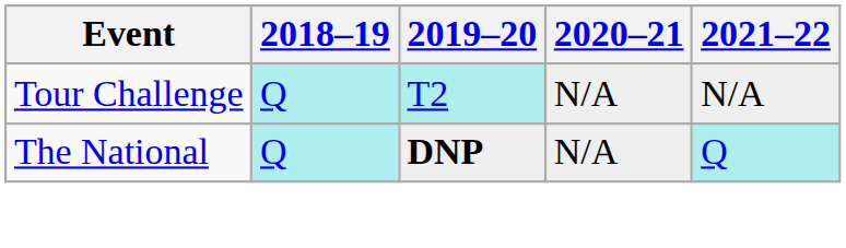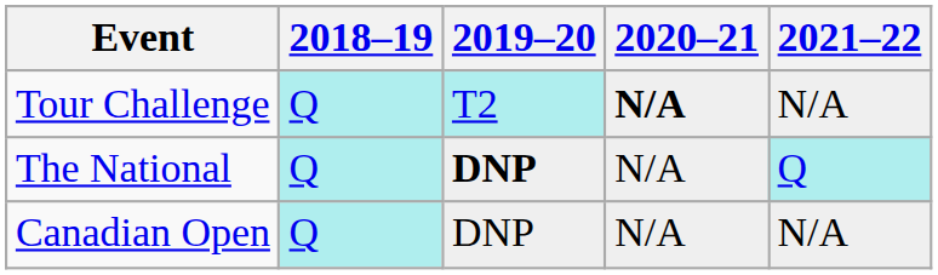Tour Challenge | 2020–21: normal -> bold
+ row: Canadian Open | Q | DNP | N/A | N/A
